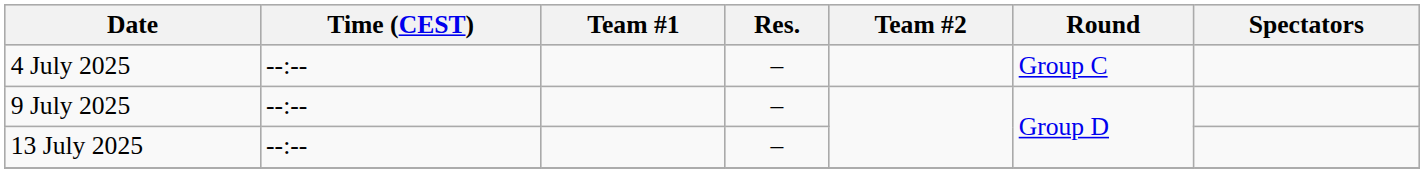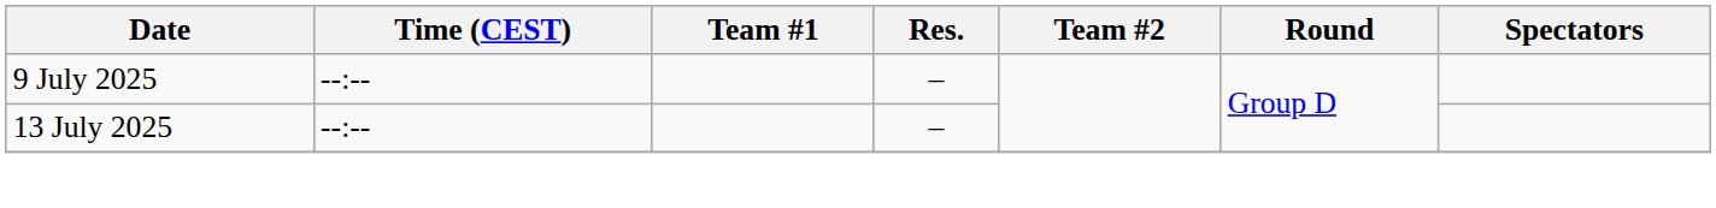- row: 4 July 2025 | --:-- | – | Group C
